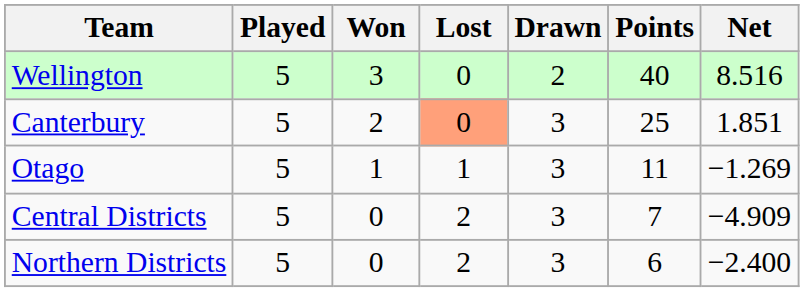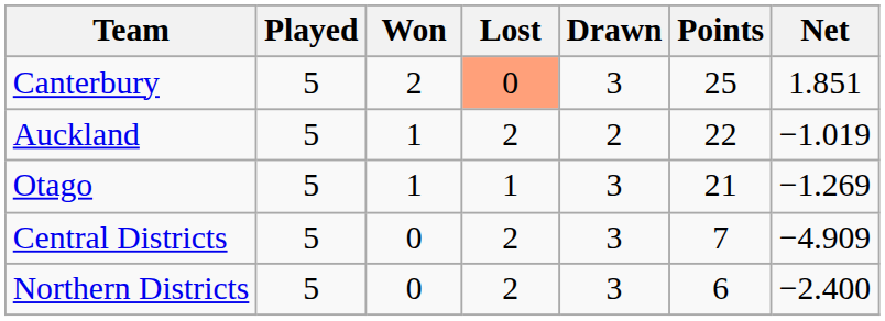- row: Wellington | 5 | 3 | 0 | 2 | 40 | 8.516
+ row: Auckland | 5 | 1 | 2 | 2 | 22 | −1.019
Otago | Points: 11 -> 21
